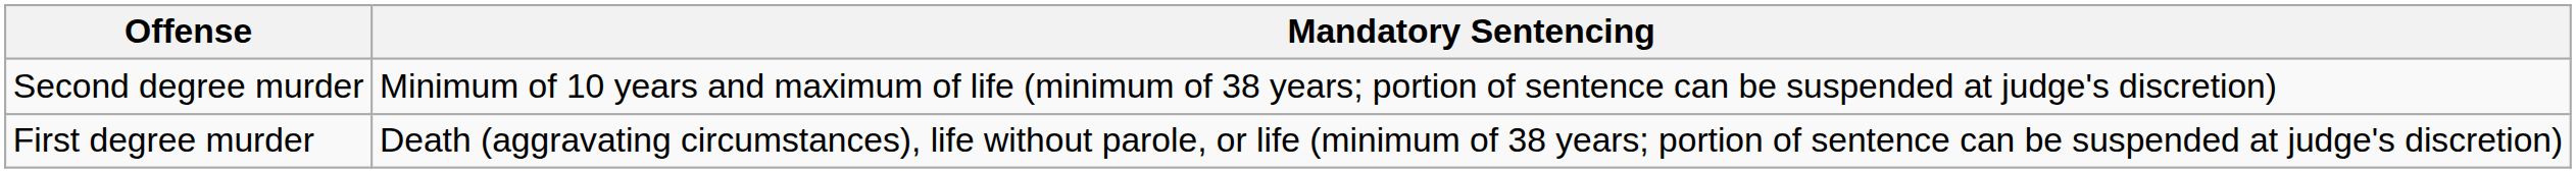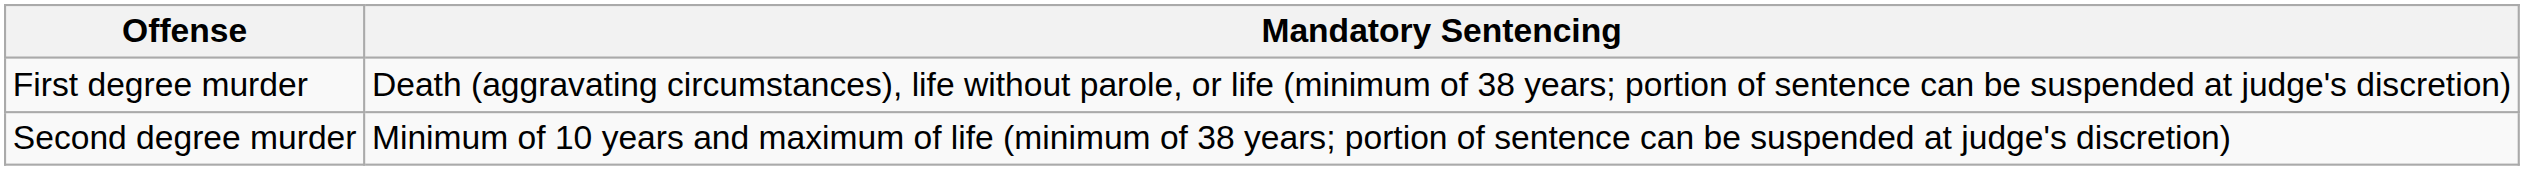rows swapped: Second degree murder <-> First degree murder
